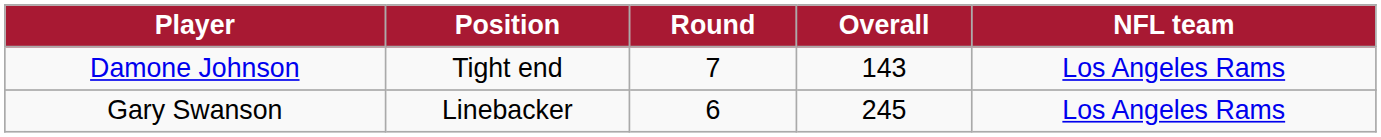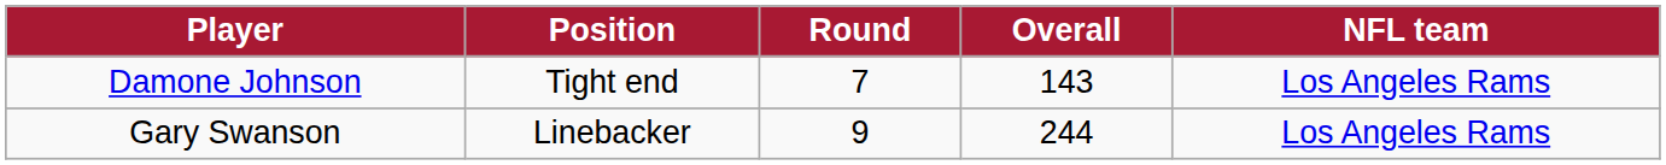Gary Swanson | Round: 6 -> 9
Gary Swanson | Overall: 245 -> 244
